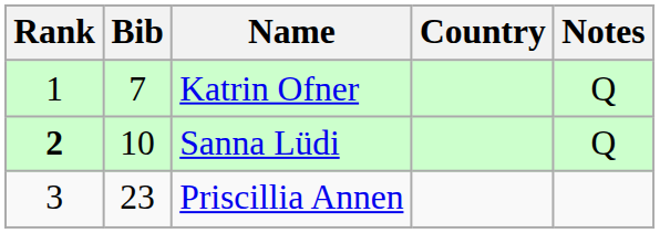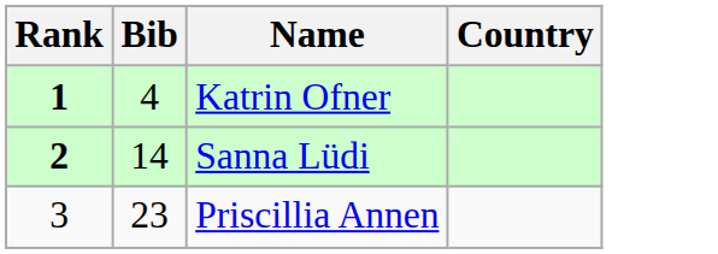- column: Notes | Q | Q
Katrin Ofner | Rank: normal -> bold
Katrin Ofner | Bib: 7 -> 4
Sanna Lüdi | Bib: 10 -> 14
